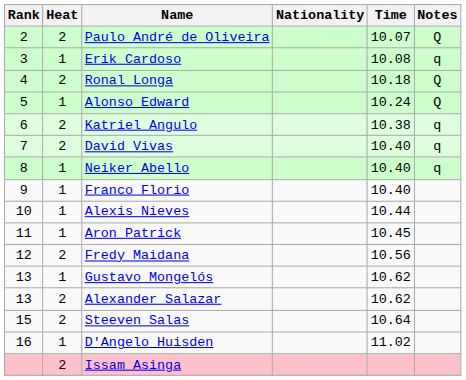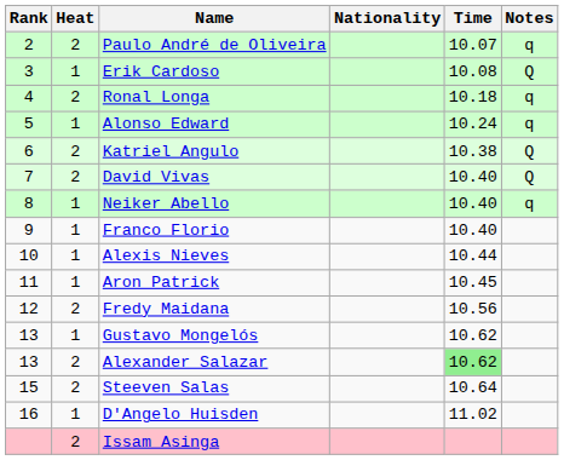Paulo André de Oliveira | Notes: Q -> q
Erik Cardoso | Notes: q -> Q
Ronal Longa | Notes: Q -> q
Alonso Edward | Notes: Q -> q
Katriel Angulo | Notes: q -> Q
David Vivas | Notes: q -> Q
Alexander Salazar | Time: no background -> lightgreen background
